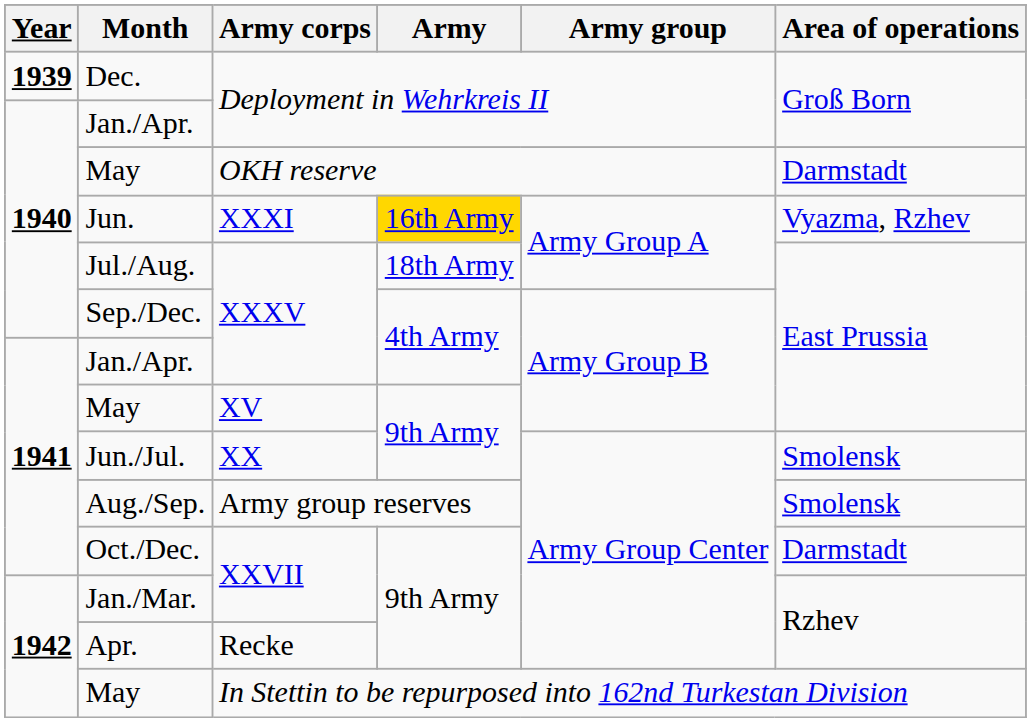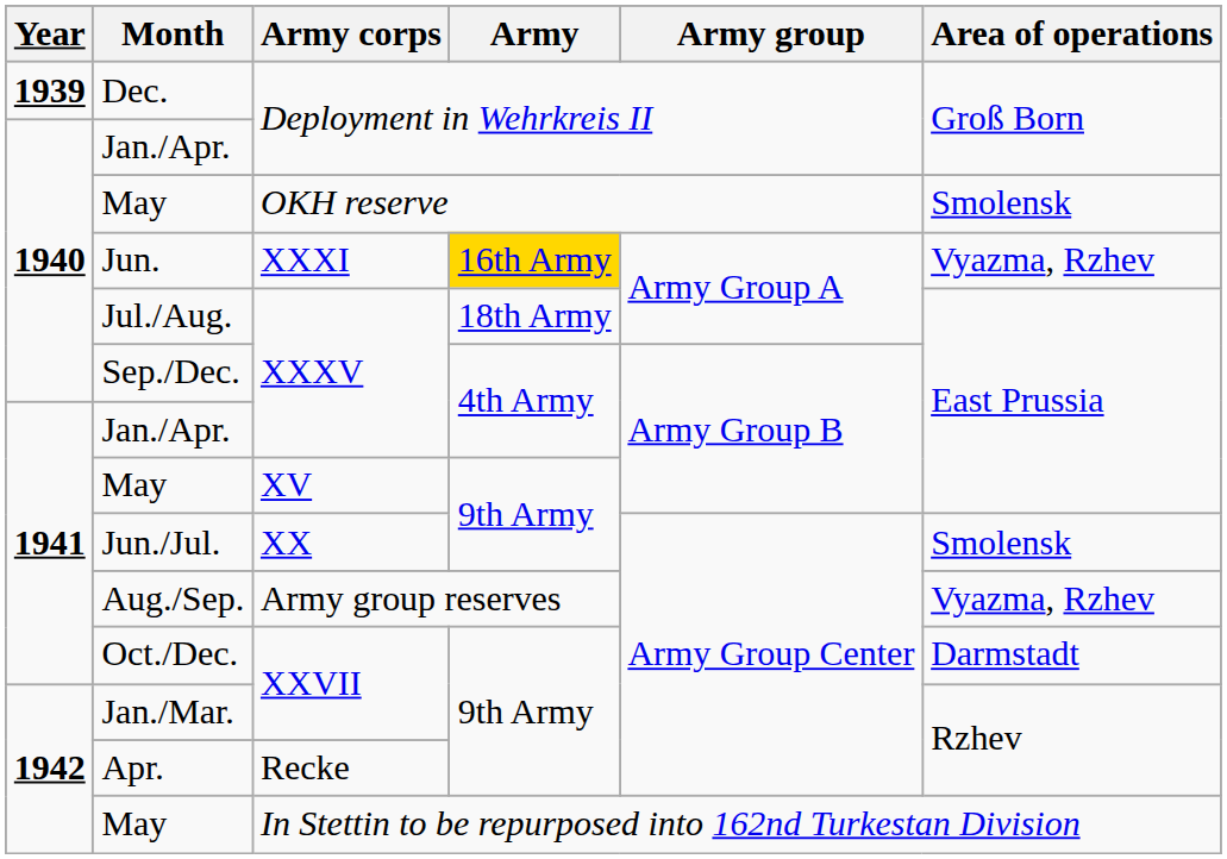May / OKH reserve | Area of operations: Darmstadt -> Smolensk
Aug./Sep. | Area of operations: Smolensk -> Vyazma, Rzhev
